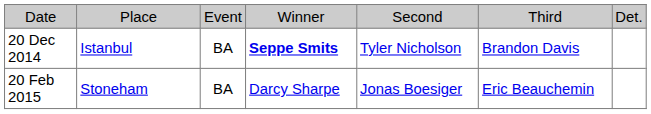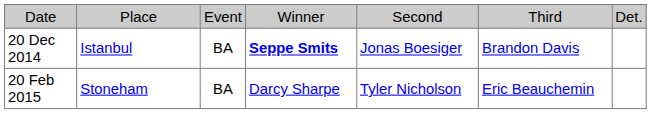20 Dec 2014 | column 5: Tyler Nicholson -> Jonas Boesiger
20 Feb 2015 | column 5: Jonas Boesiger -> Tyler Nicholson
